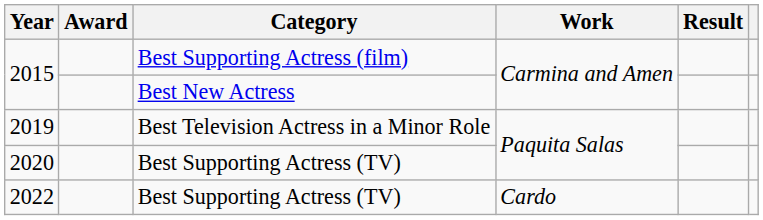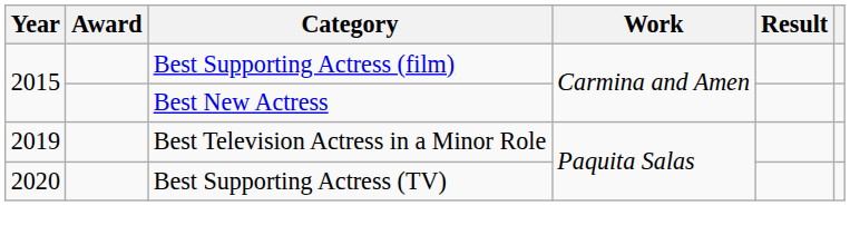- row: 2022 | Best Supporting Actress (TV) | Cardo
